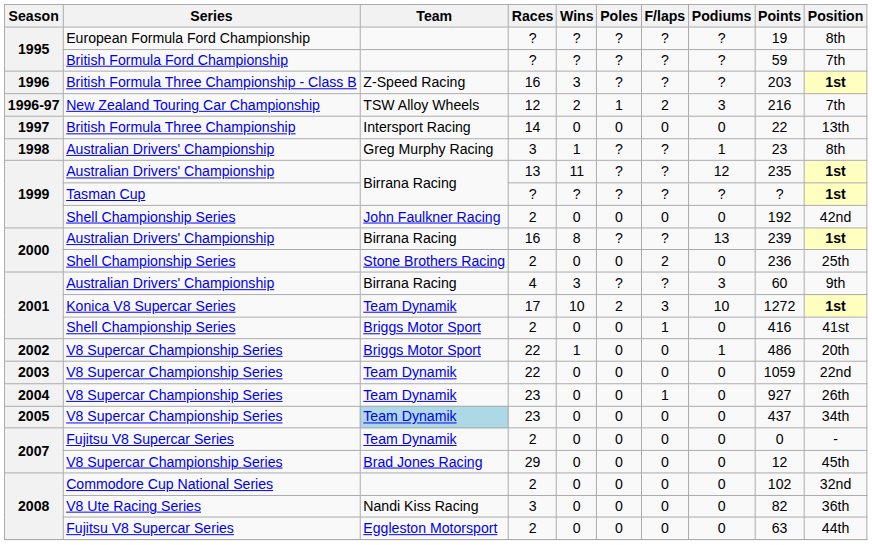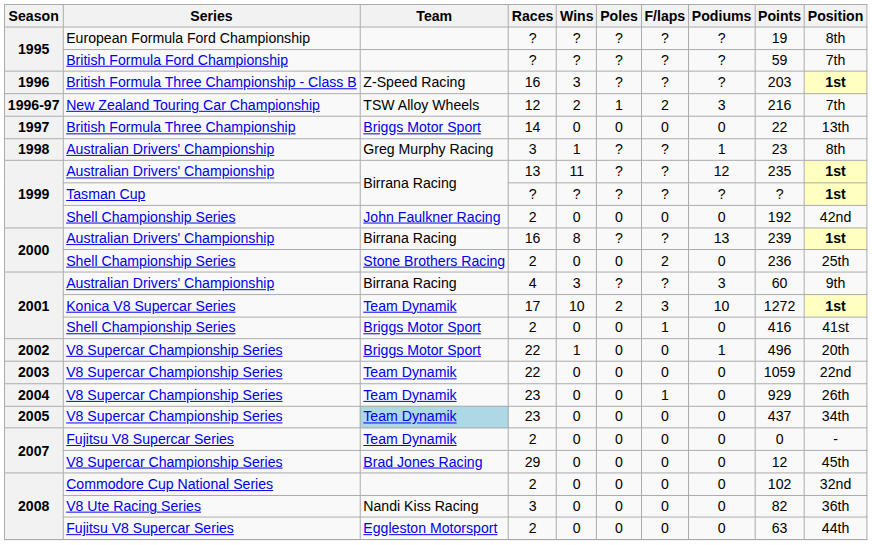1997 | Team: Intersport Racing -> Briggs Motor Sport
2002 | Points: 486 -> 496
2004 | Points: 927 -> 929
